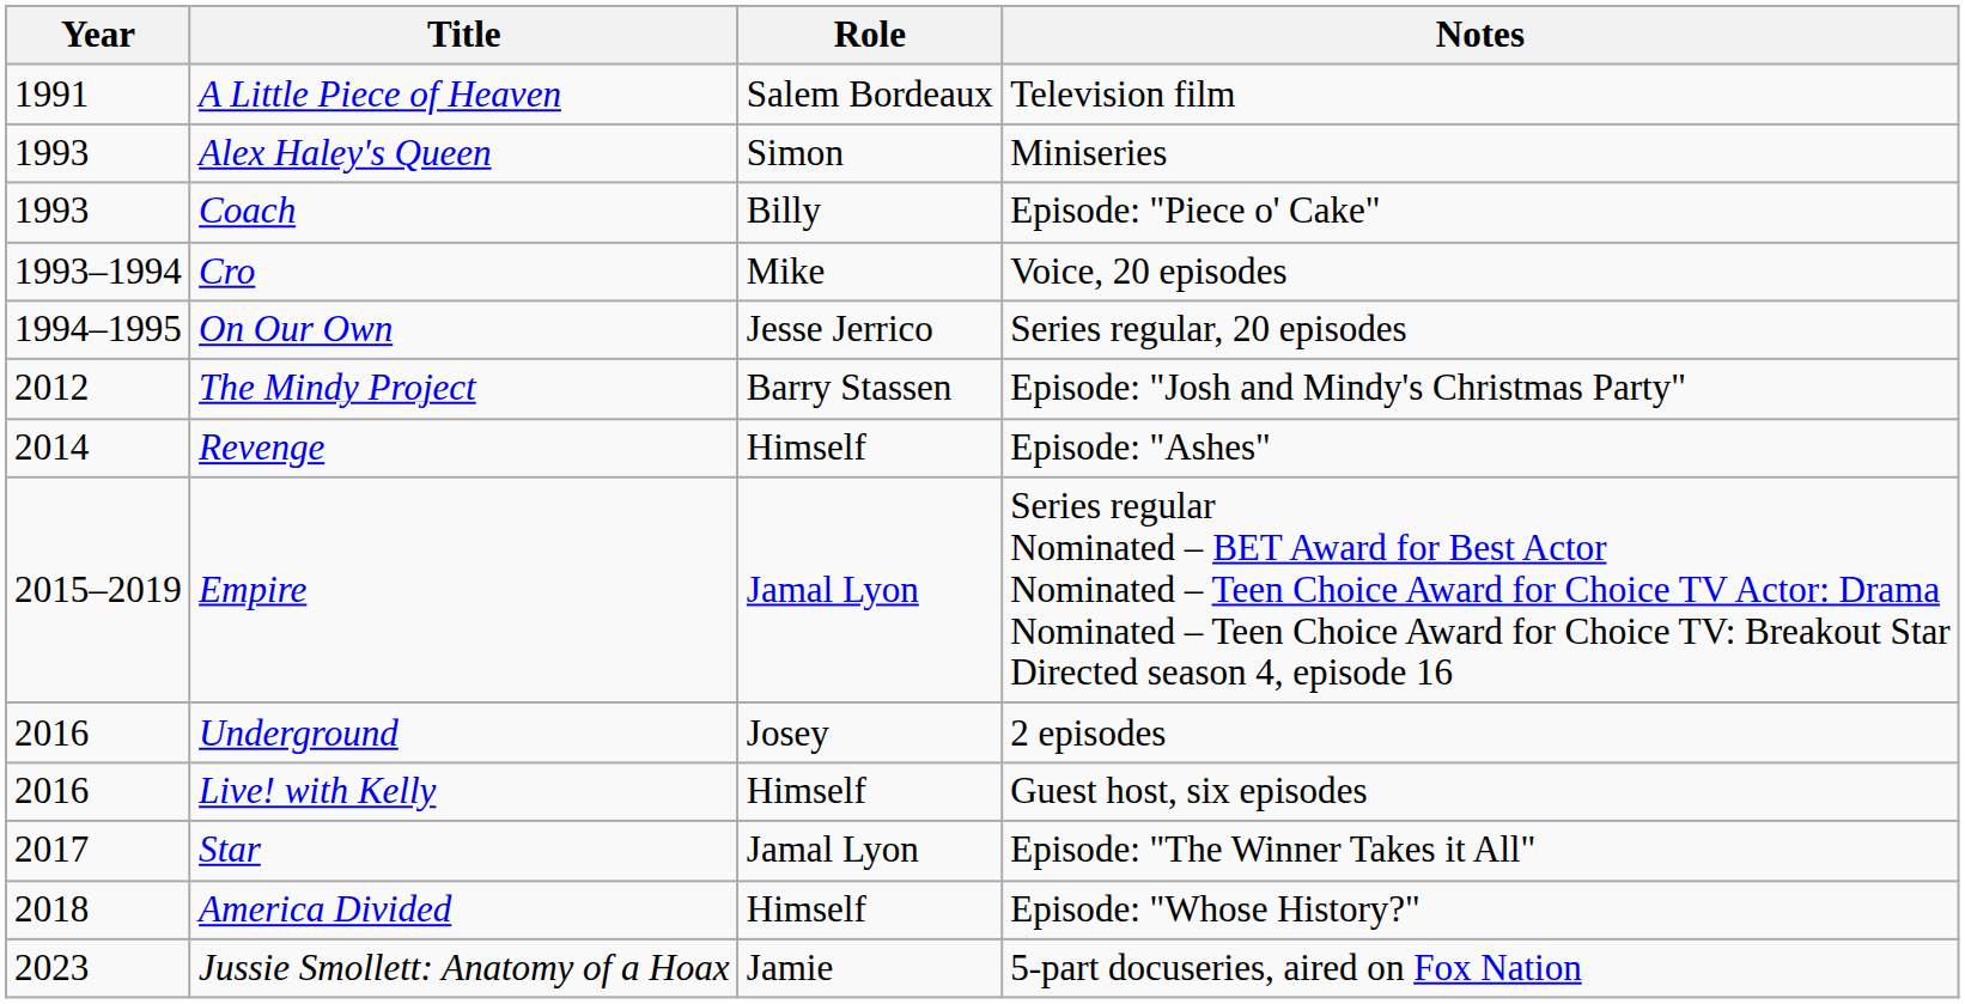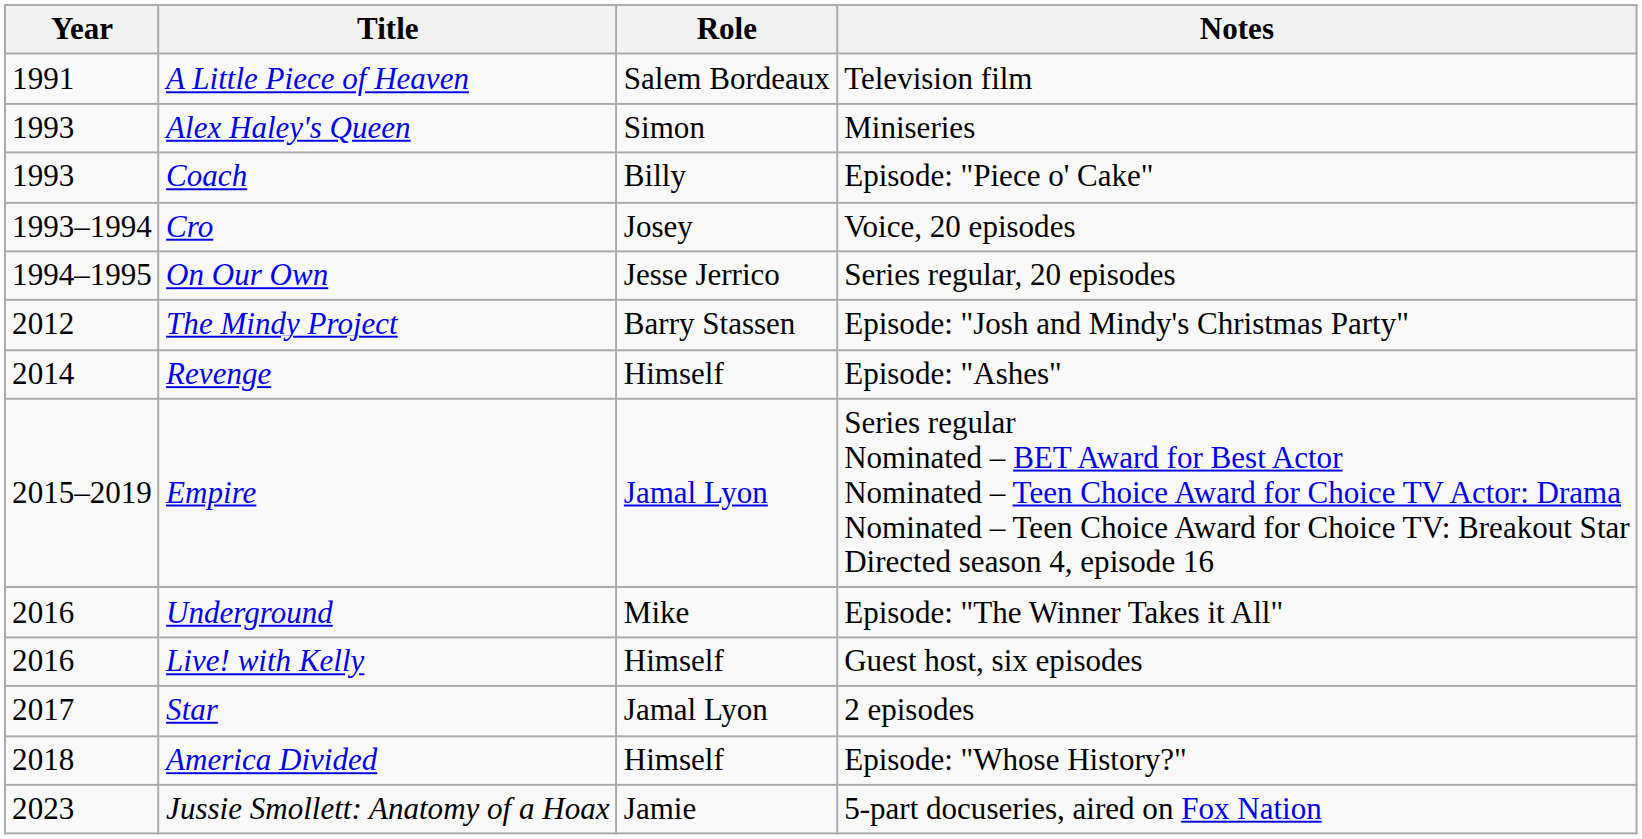Cro | Role: Mike -> Josey
Underground | Role: Josey -> Mike
Underground | Notes: 2 episodes -> Episode: "The Winner Takes it All"
Star | Notes: Episode: "The Winner Takes it All" -> 2 episodes
